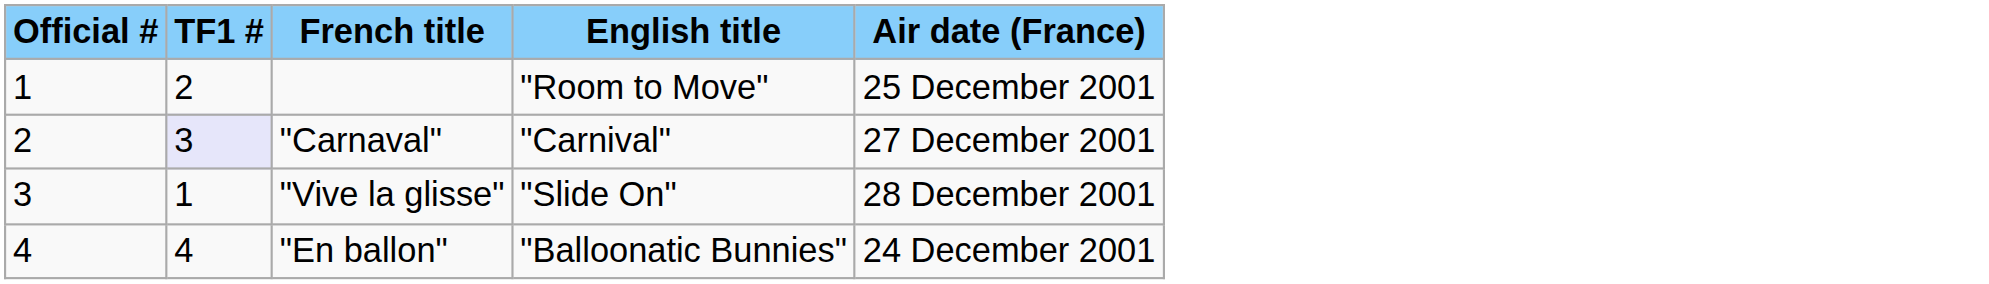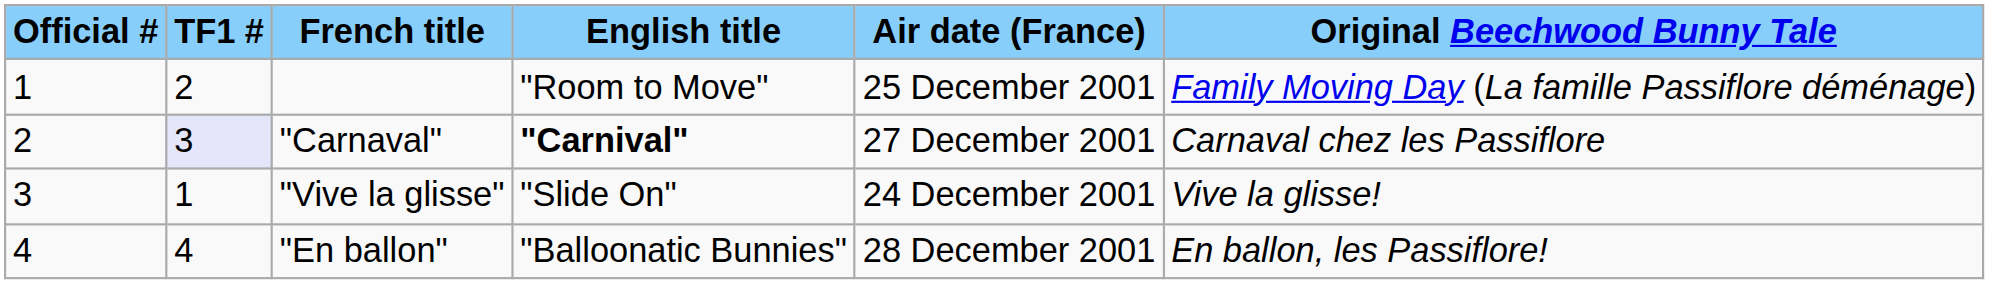+ column: Original Beechwood Bunny Tale | Family Moving Day (La famille Passiflore déménage) | Carnaval chez les Passiflore | Vive la glisse! | En ballon, les Passiflore!
"Carnaval" | English title: normal -> bold
"Vive la glisse" | Air date (France): 28 December 2001 -> 24 December 2001
"En ballon" | Air date (France): 24 December 2001 -> 28 December 2001
